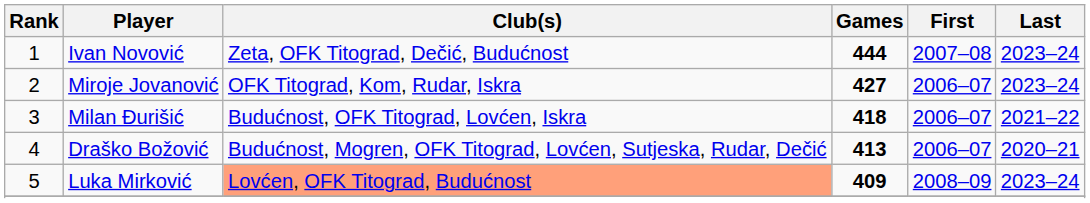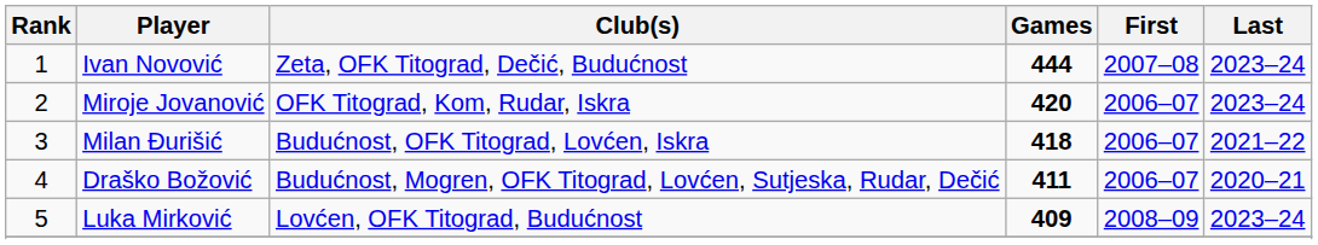Miroje Jovanović | Games: 427 -> 420
Draško Božović | Games: 413 -> 411
Luka Mirković | Club(s): lightsalmon background -> no background
